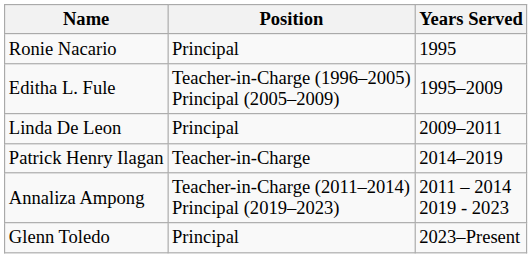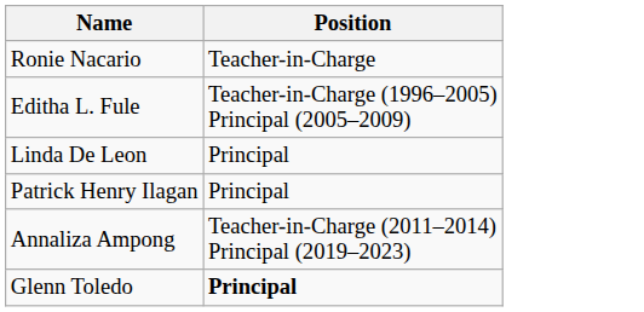- column: Years Served | 1995 | 1995–2009 | 2009–2011 | 2014–2019 | 2011 – 2014 2019 - 2023 | 2023–Present
Ronie Nacario | Position: Principal -> Teacher-in-Charge
Patrick Henry Ilagan | Position: Teacher-in-Charge -> Principal
Glenn Toledo | Position: normal -> bold
